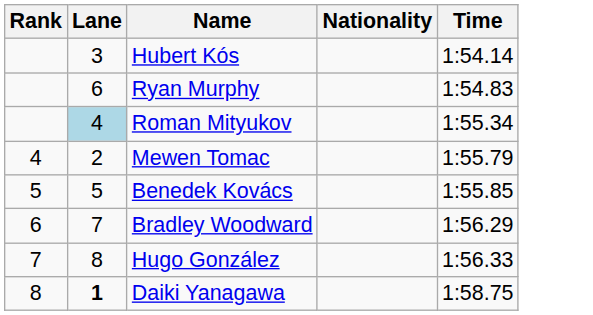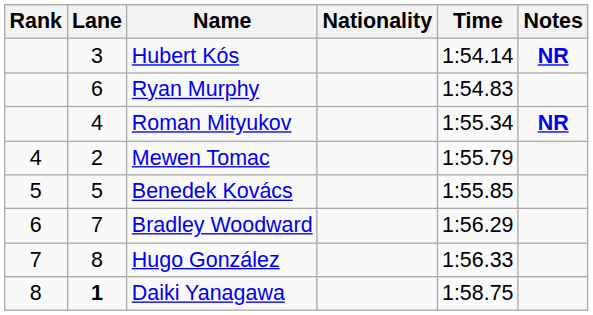+ column: Notes | NR | NR
Roman Mityukov | Lane: lightblue background -> no background
